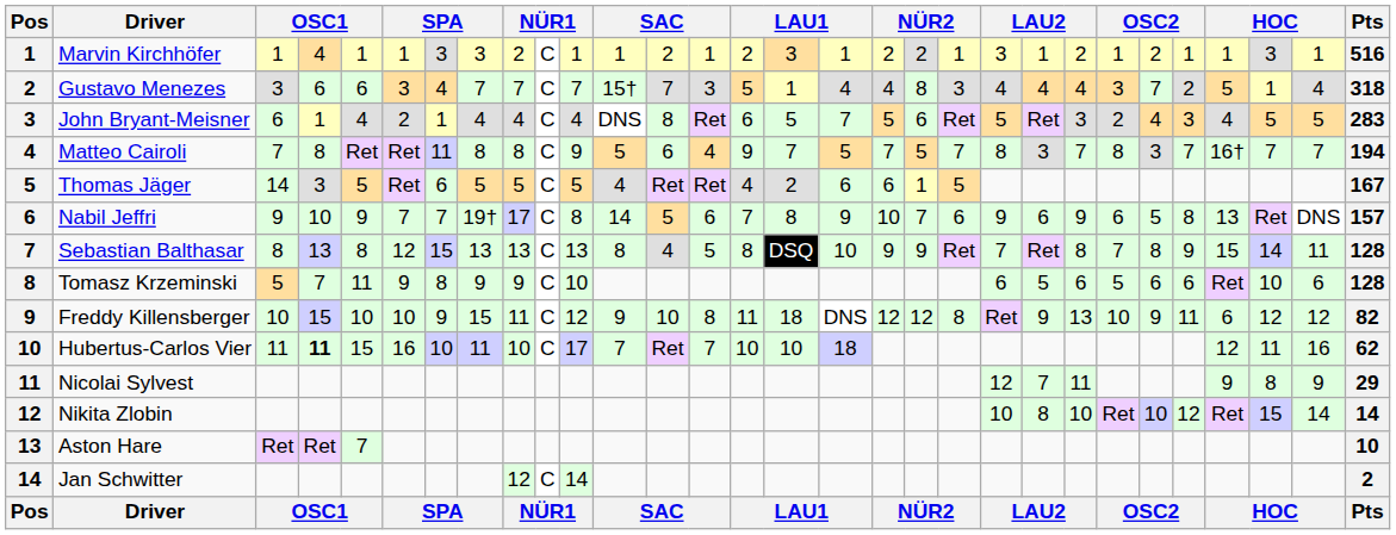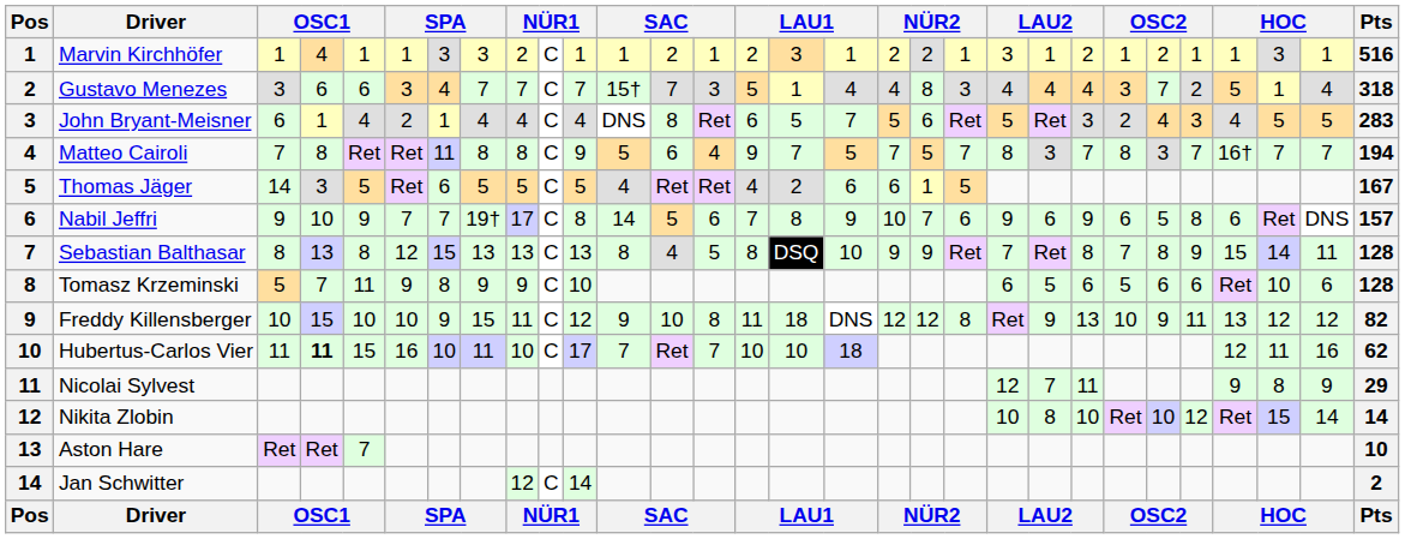Nabil Jeffri | column 27: 13 -> 6
Freddy Killensberger | column 27: 6 -> 13
